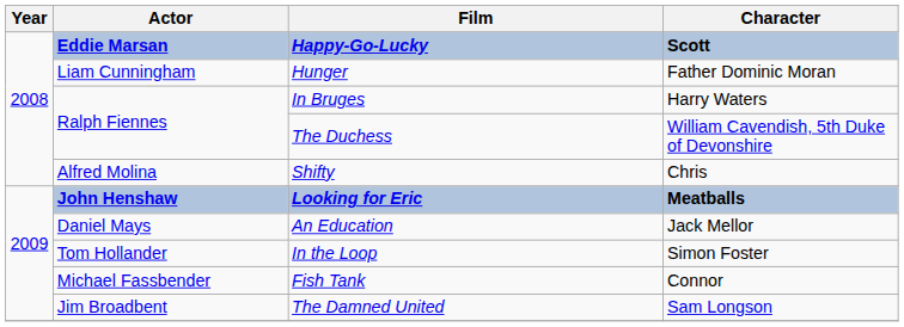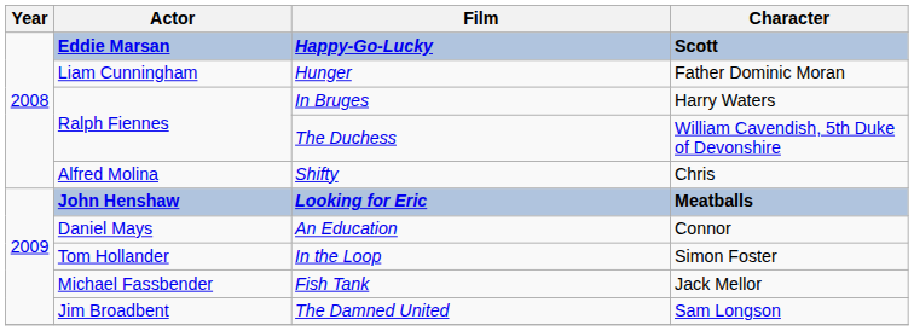An Education | Character: Jack Mellor -> Connor
Fish Tank | Character: Connor -> Jack Mellor
